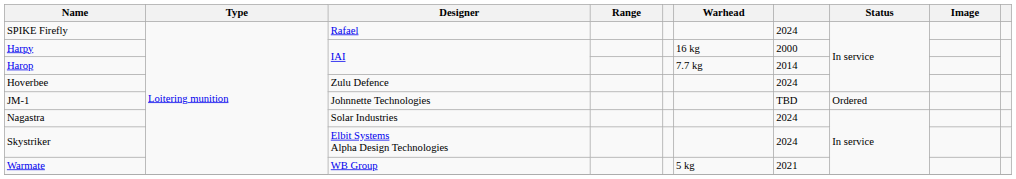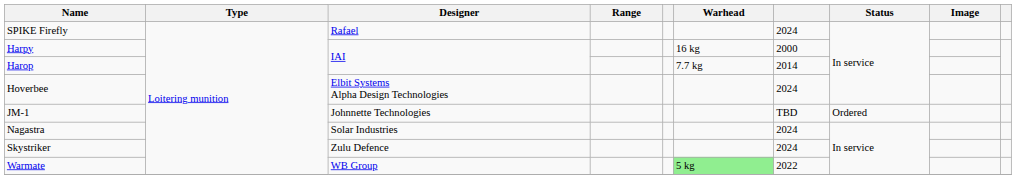Hoverbee | Designer: Zulu Defence -> Elbit Systems Alpha Design Technologies
Skystriker | Designer: Elbit Systems Alpha Design Technologies -> Zulu Defence
Warmate | Warhead: no background -> lightgreen background
Warmate | column 7: 2021 -> 2022
